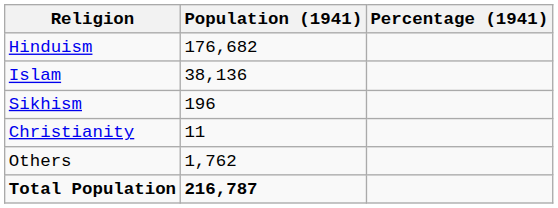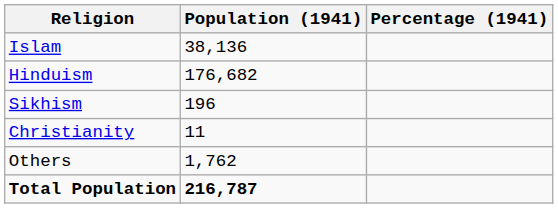rows swapped: Hinduism <-> Islam
